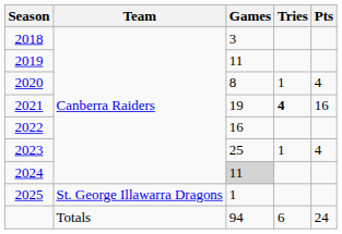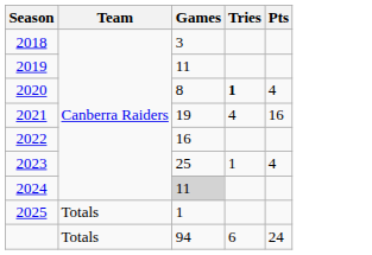2020 | Tries: normal -> bold
2021 | Tries: bold -> normal
2025 | Team: St. George Illawarra Dragons -> Totals
